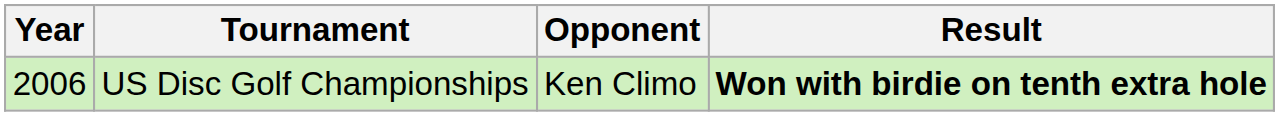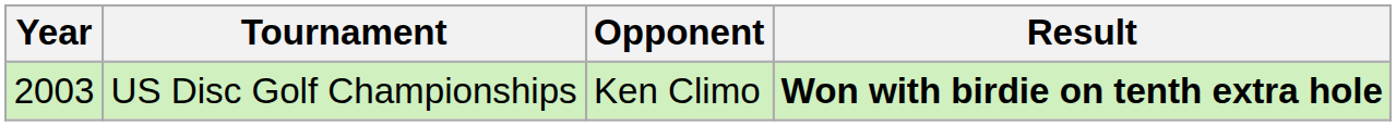US Disc Golf Championships | Year: 2006 -> 2003
